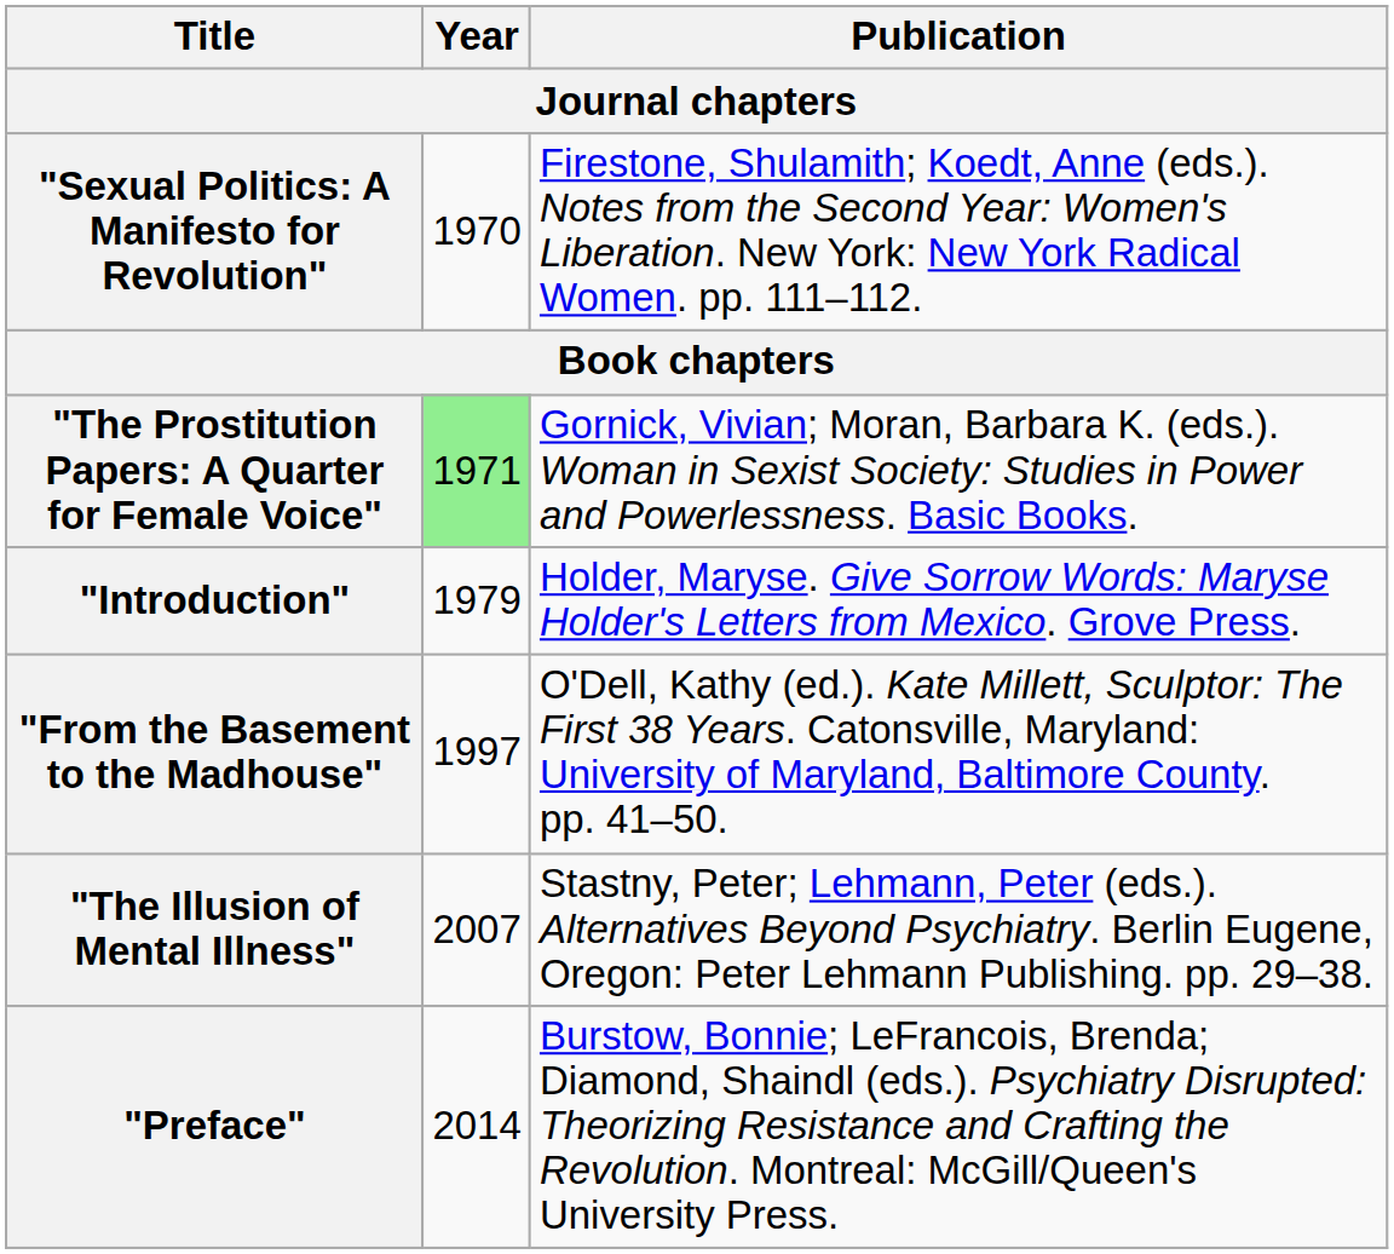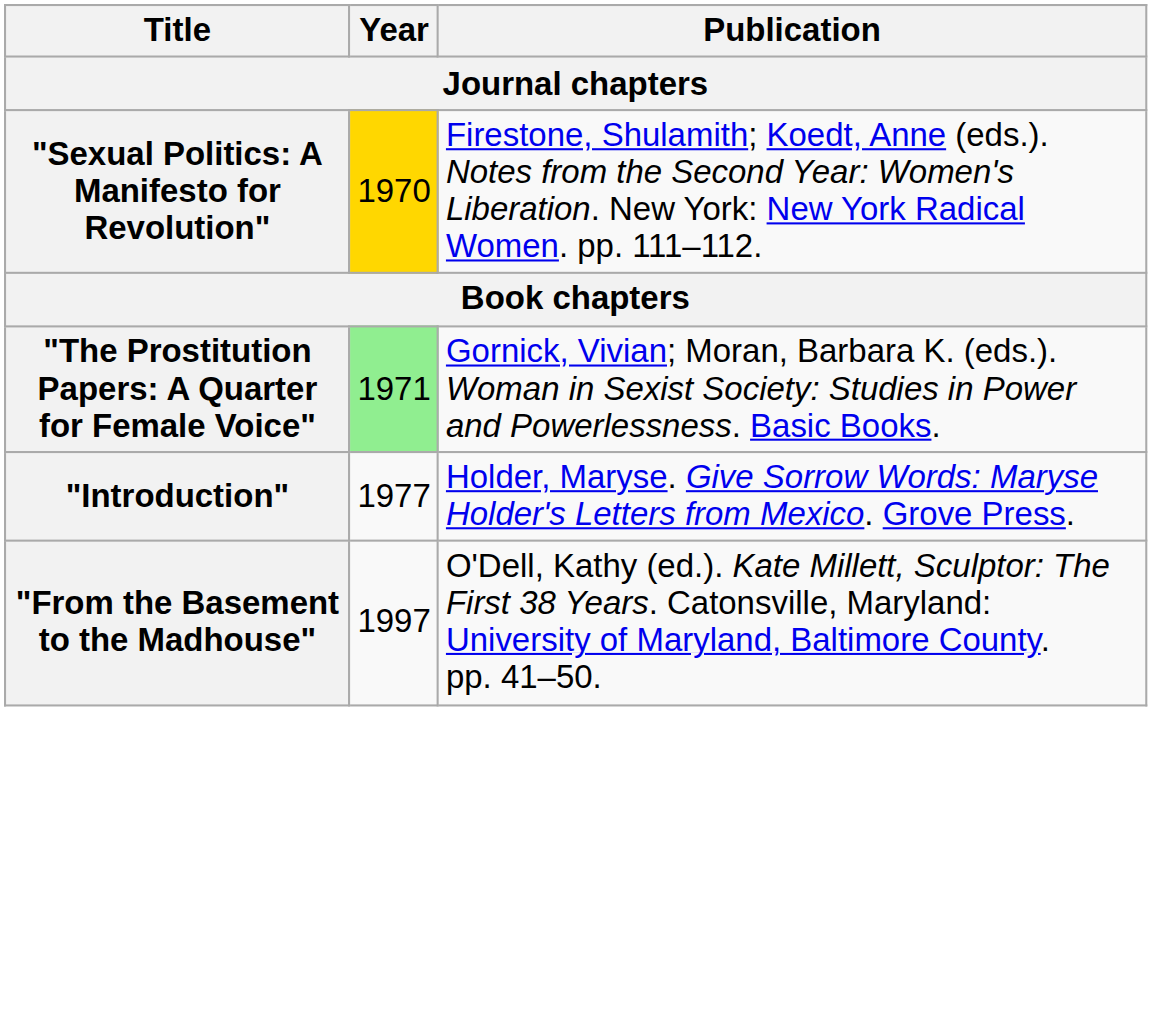"Sexual Politics: A Manifesto for Revolution" | Year: no background -> gold background
"Introduction" | Year: 1979 -> 1977
- row: "The Illusion of Mental Illness" | 2007 | Stastny, Peter; Lehmann, Peter (eds.). Alternatives Beyond Psychiatry. Berlin Eugene, Oregon: Peter Lehmann Publishing. pp. 29–38.
- row: "Preface" | 2014 | Burstow, Bonnie; LeFrancois, Brenda; Diamond, Shaindl (eds.). Psychiatry Disrupted: Theorizing Resistance and Crafting the Revolution. Montreal: McGill/Queen's University Press.
